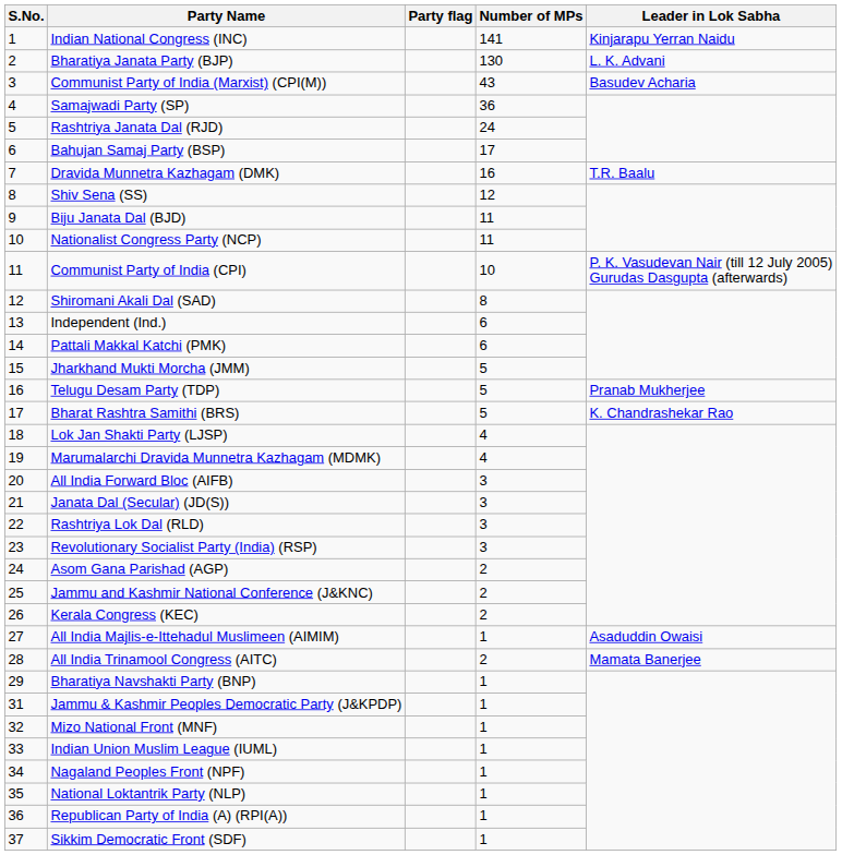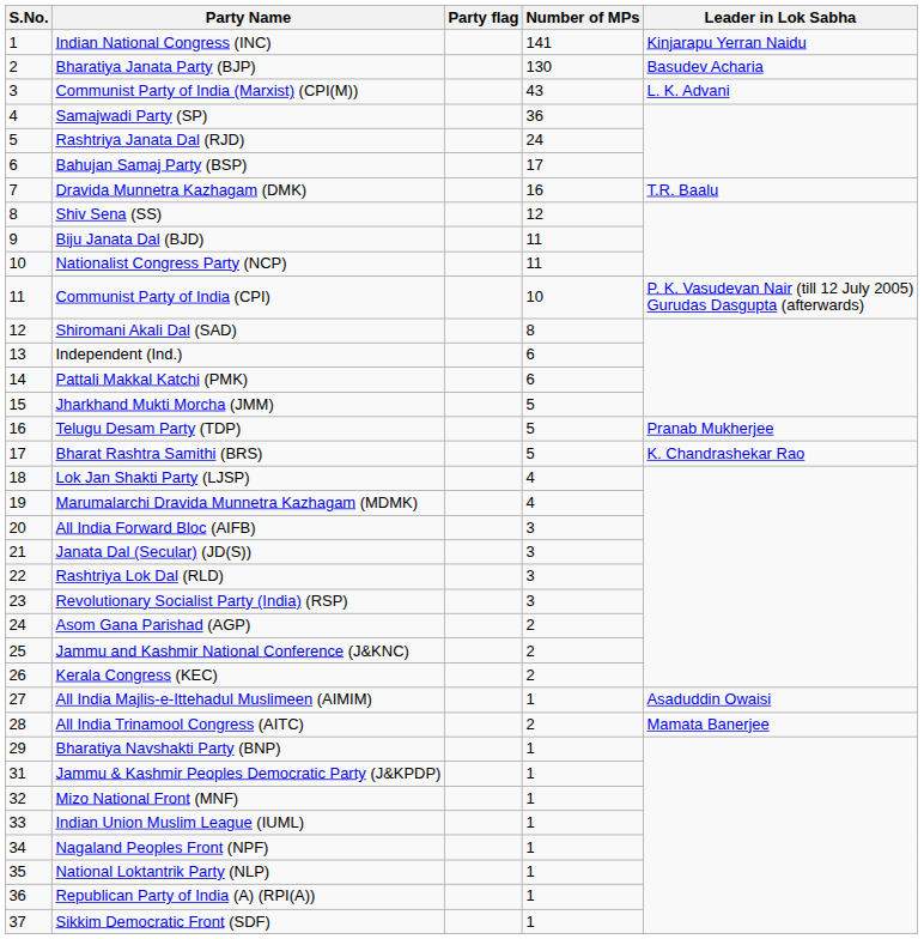Bharatiya Janata Party (BJP) | Leader in Lok Sabha: L. K. Advani -> Basudev Acharia
Communist Party of India (Marxist) (CPI(M)) | Leader in Lok Sabha: Basudev Acharia -> L. K. Advani
